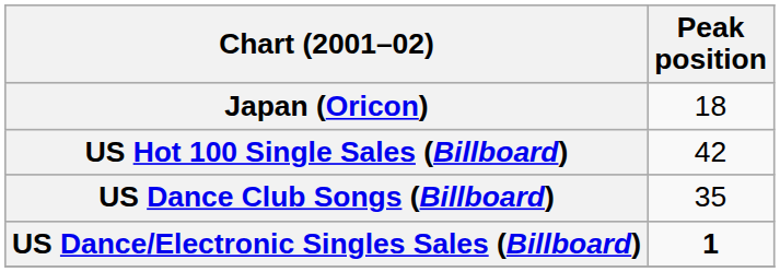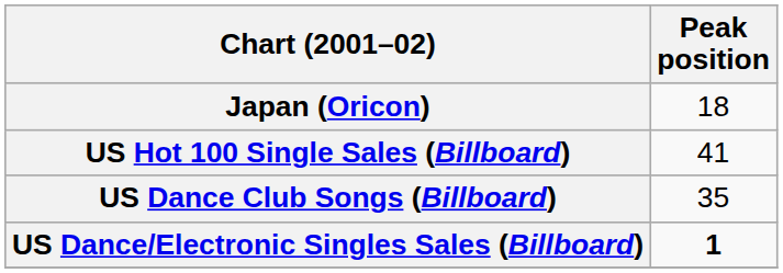US Hot 100 Single Sales (Billboard) | Peak position: 42 -> 41
